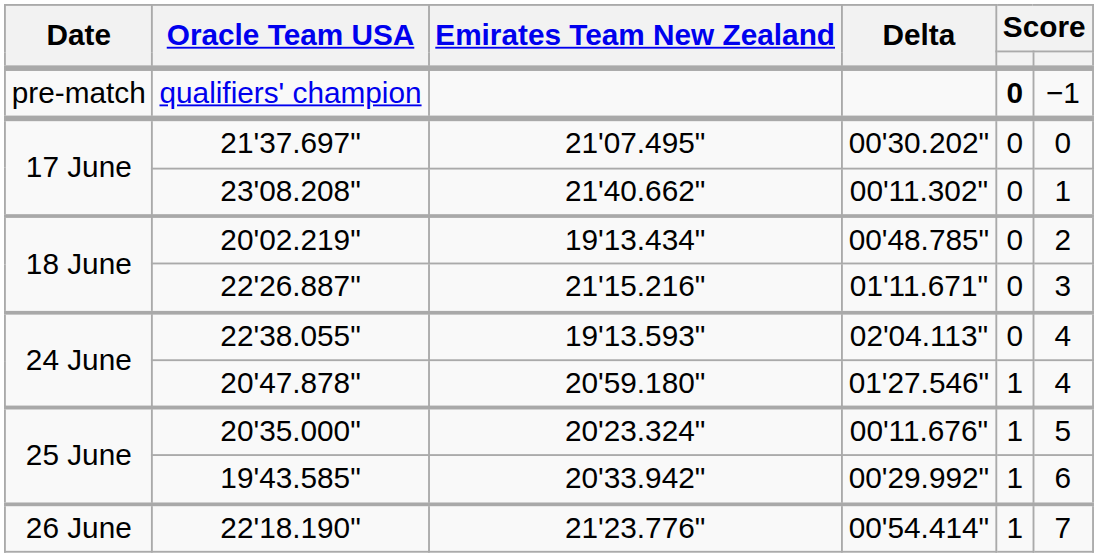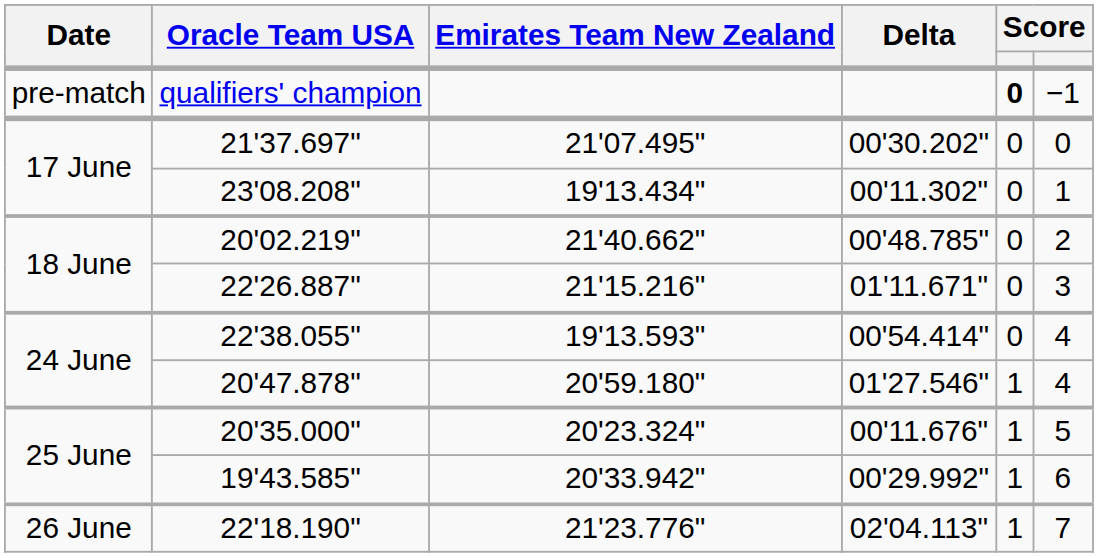23'08.208" | Emirates Team New Zealand: 21'40.662" -> 19'13.434"
20'02.219" | Emirates Team New Zealand: 19'13.434" -> 21'40.662"
22'38.055" | Delta: 02'04.113" -> 00'54.414"
22'18.190" | Delta: 00'54.414" -> 02'04.113"
